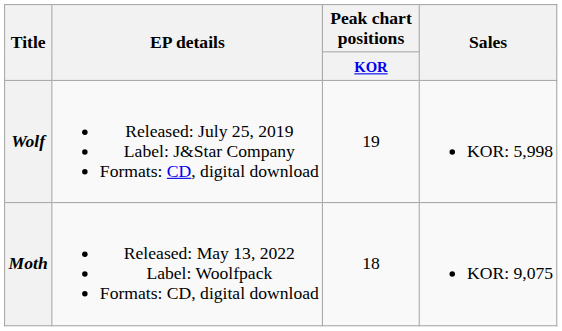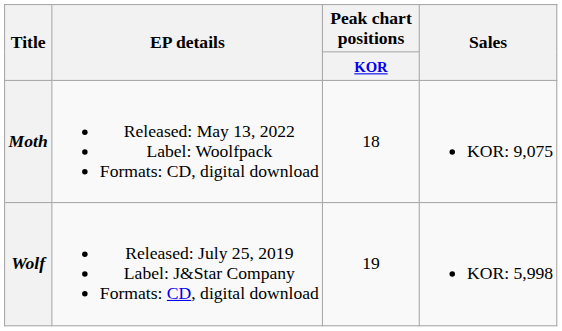rows swapped: Wolf <-> Moth
